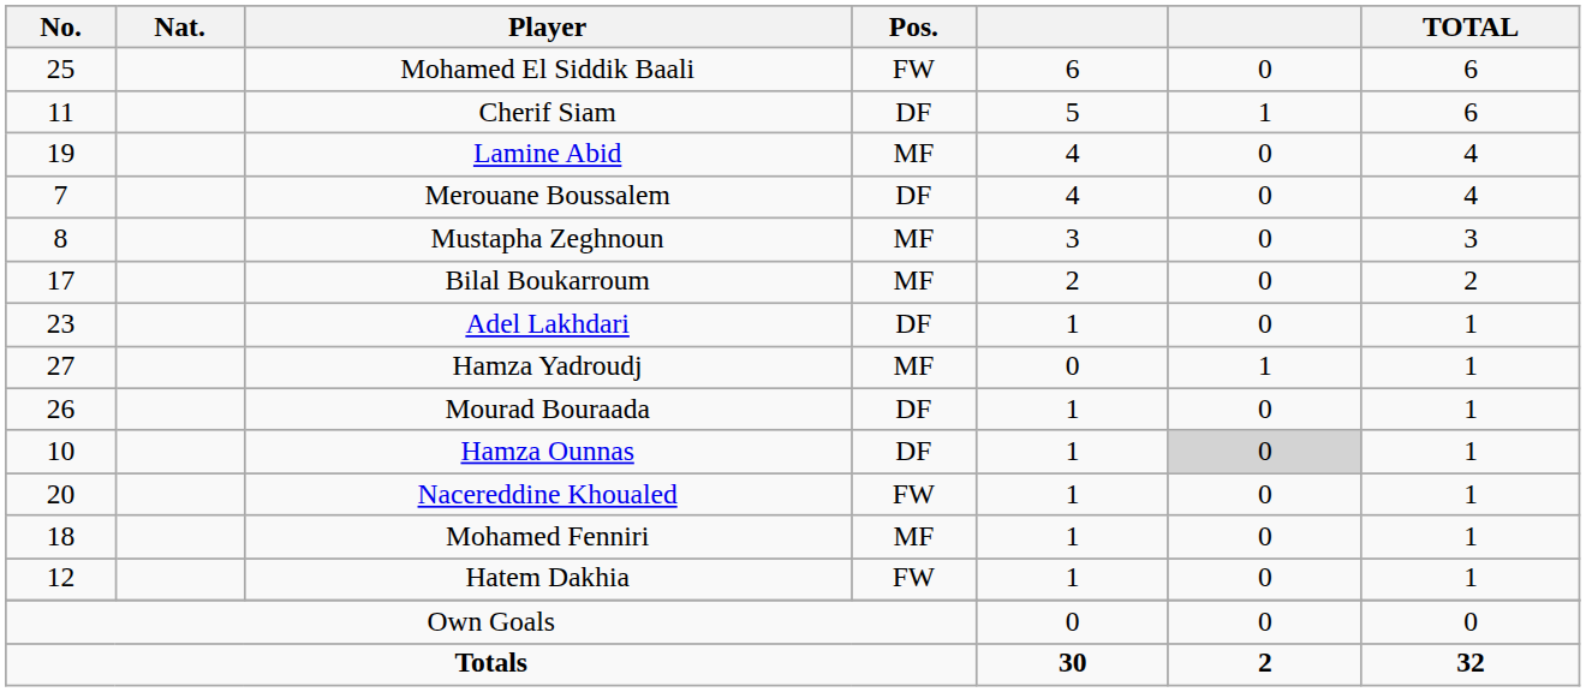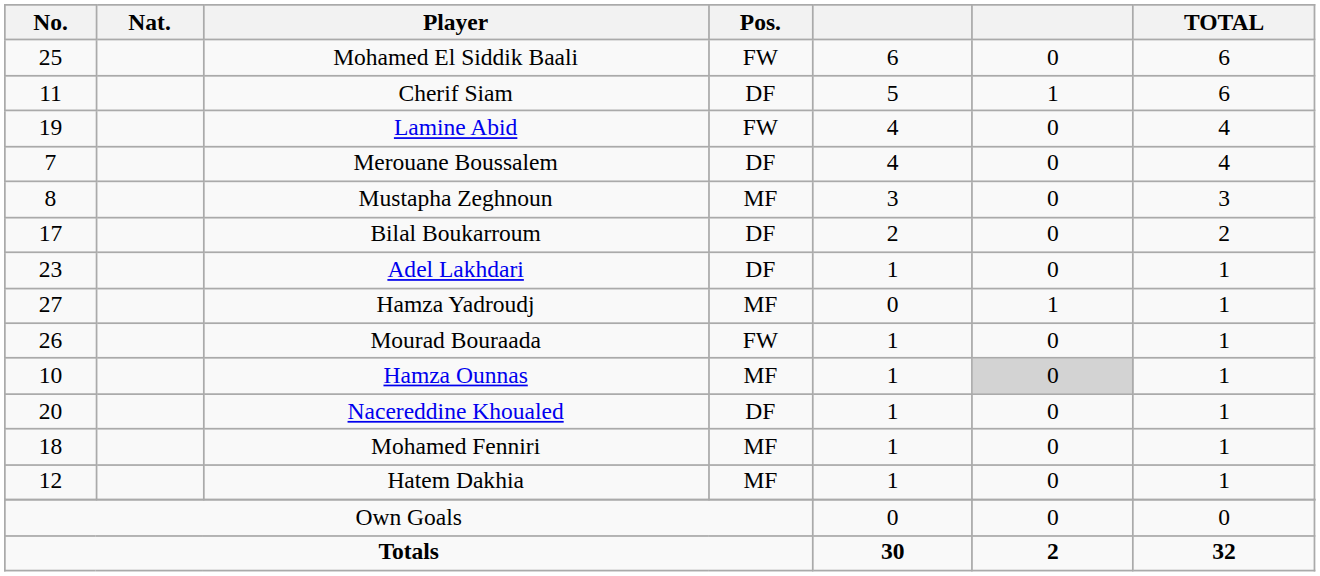Lamine Abid | Pos.: MF -> FW
Bilal Boukarroum | Pos.: MF -> DF
Mourad Bouraada | Pos.: DF -> FW
Hamza Ounnas | Pos.: DF -> MF
Nacereddine Khoualed | Pos.: FW -> DF
Hatem Dakhia | Pos.: FW -> MF
